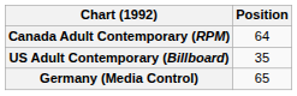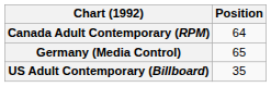rows swapped: Germany (Media Control) <-> US Adult Contemporary (Billboard)
